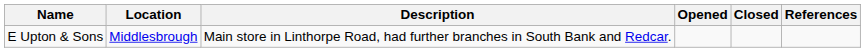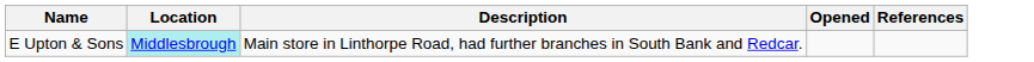- column: Closed
E Upton & Sons | Location: no background -> paleturquoise background
